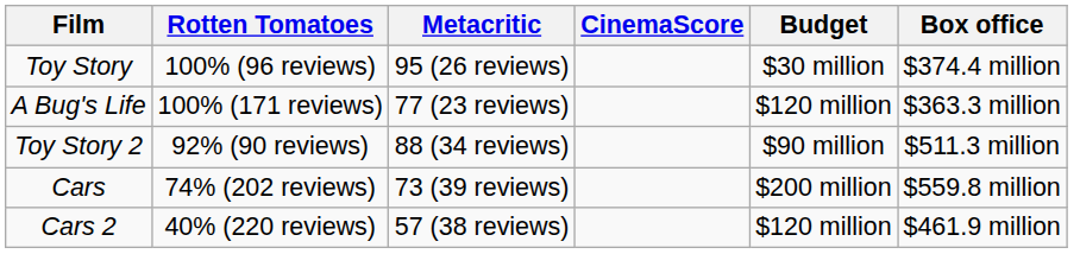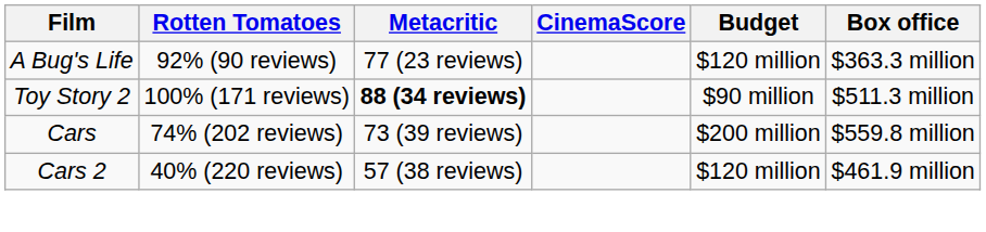- row: Toy Story | 100% (96 reviews) | 95 (26 reviews) | $30 million | $374.4 million
A Bug's Life | Rotten Tomatoes: 100% (171 reviews) -> 92% (90 reviews)
Toy Story 2 | Rotten Tomatoes: 92% (90 reviews) -> 100% (171 reviews)
Toy Story 2 | Metacritic: normal -> bold
